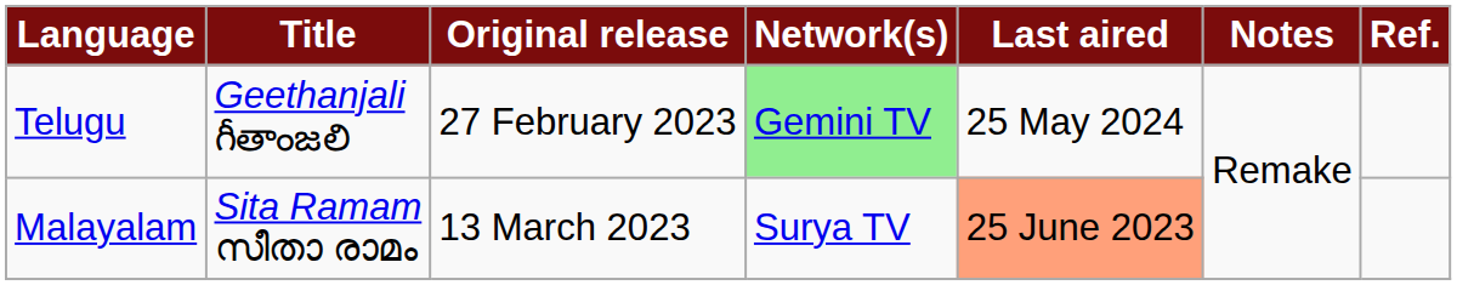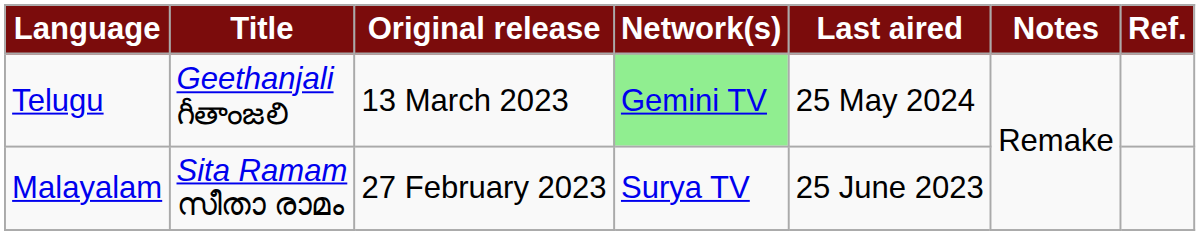Telugu | Original release: 27 February 2023 -> 13 March 2023
Malayalam | Original release: 13 March 2023 -> 27 February 2023
Malayalam | Last aired: lightsalmon background -> no background
